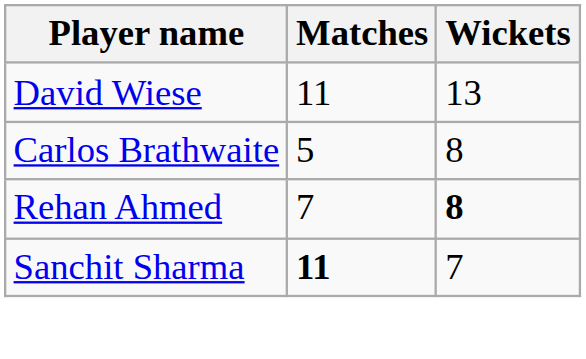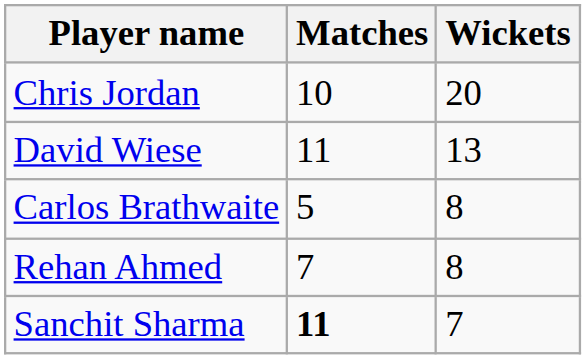+ row: Chris Jordan | 10 | 20
Rehan Ahmed | Wickets: bold -> normal
